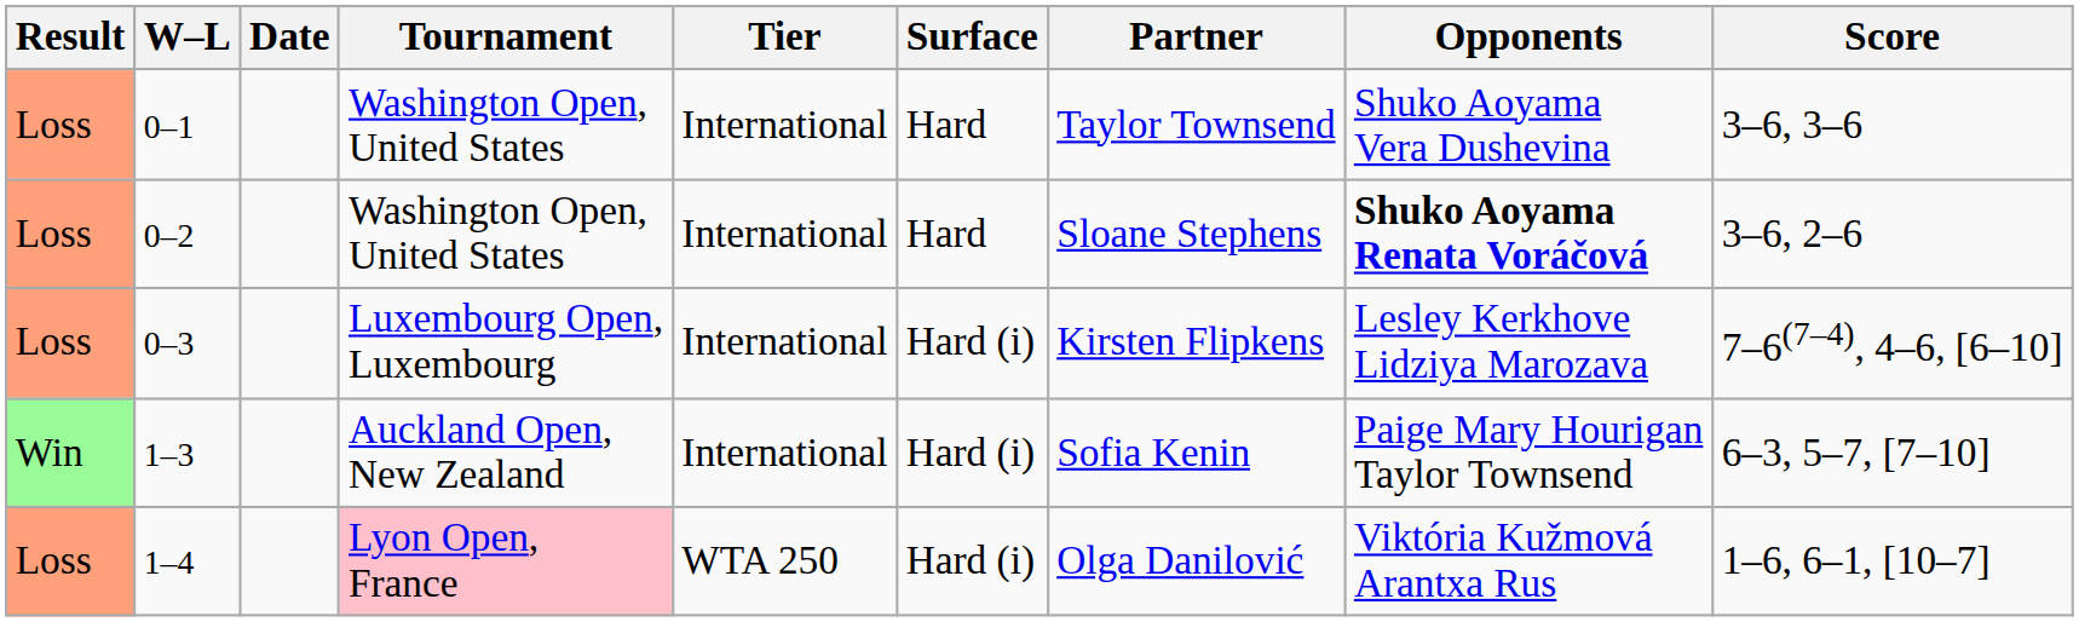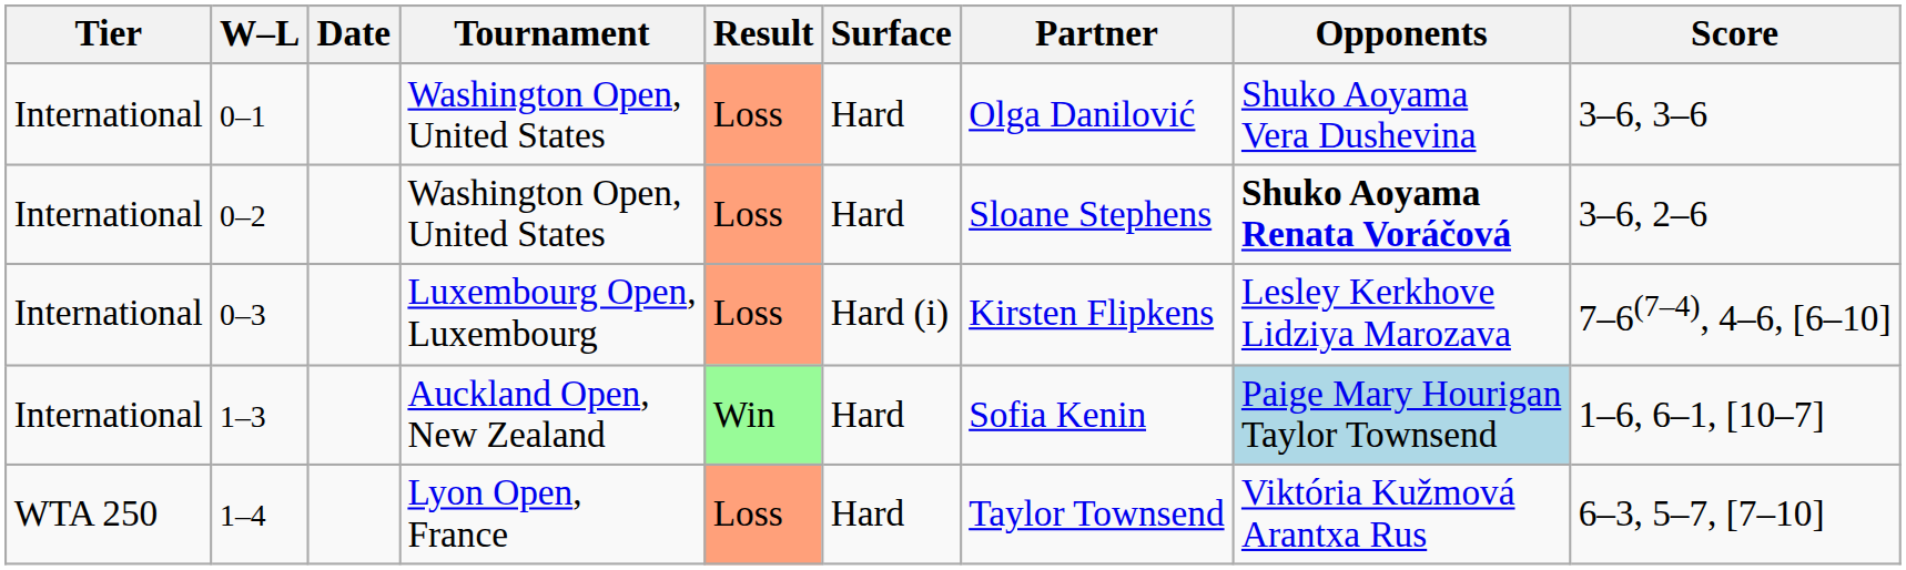columns swapped: Result <-> Tier
0–1 | Partner: Taylor Townsend -> Olga Danilović
1–3 | Surface: Hard (i) -> Hard
1–3 | Opponents: no background -> lightblue background
1–3 | Score: 6–3, 5–7, [7–10] -> 1–6, 6–1, [10–7]
1–4 | Tournament: pink background -> no background
1–4 | Surface: Hard (i) -> Hard
1–4 | Partner: Olga Danilović -> Taylor Townsend
1–4 | Score: 1–6, 6–1, [10–7] -> 6–3, 5–7, [7–10]
